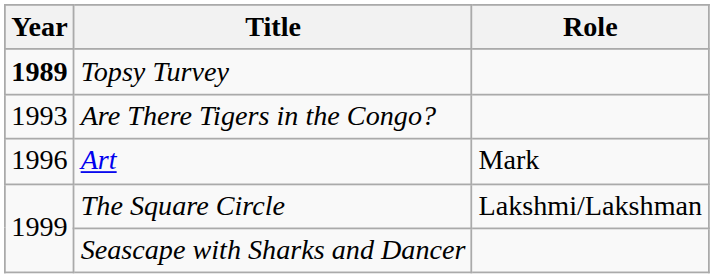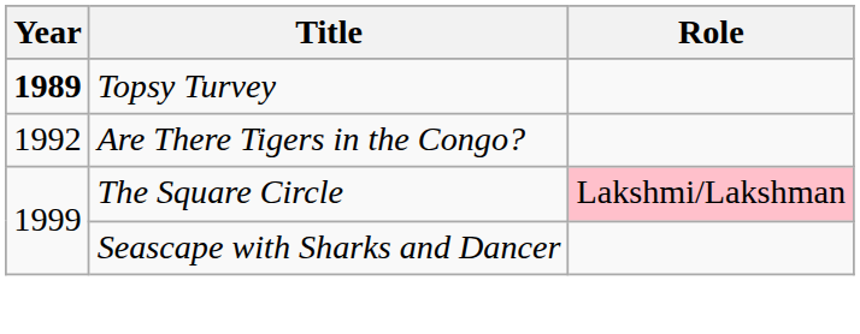Are There Tigers in the Congo? | Year: 1993 -> 1992
- row: 1996 | Art | Mark
The Square Circle | Role: no background -> pink background
